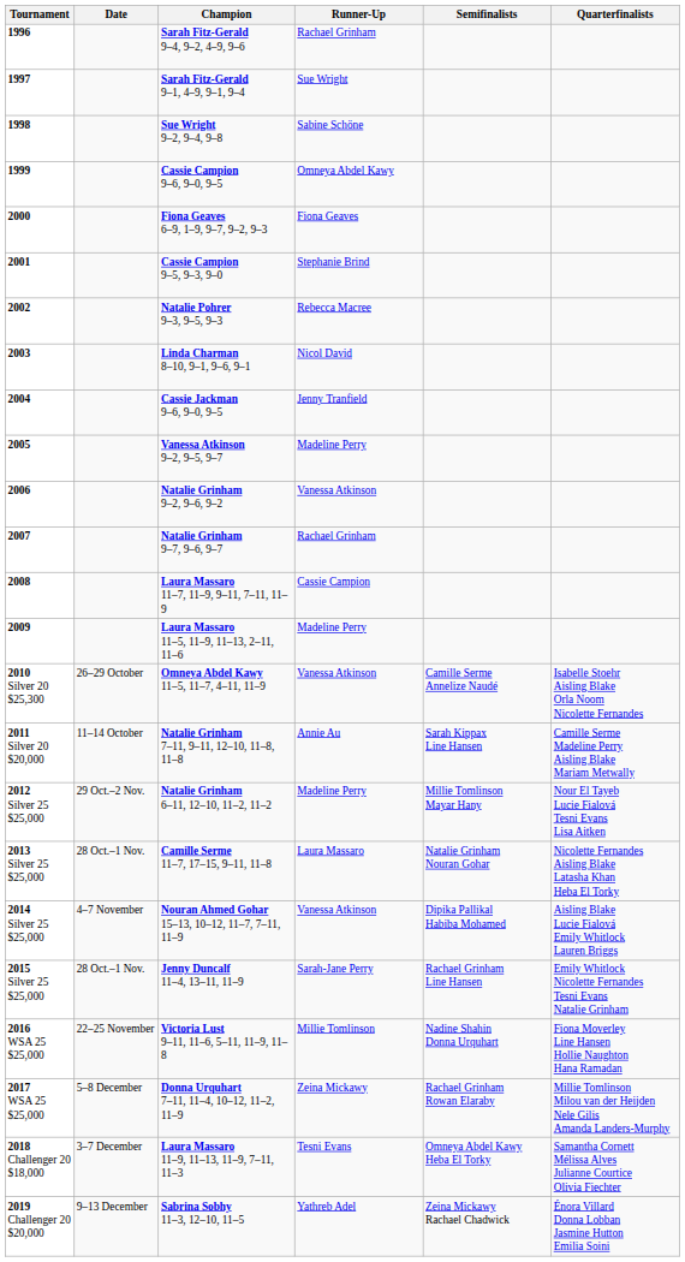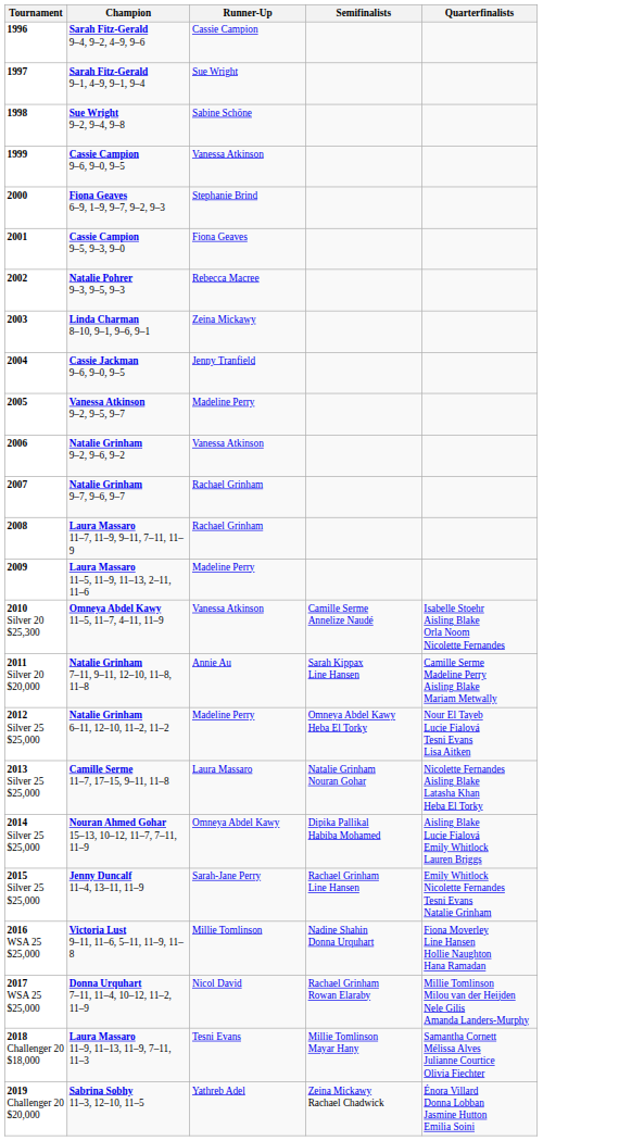- column: Date | 26–29 October | 11–14 October | 29 Oct.–2 Nov. | 28 Oct.–1 Nov. | 4–7 November | 28 Oct.–1 Nov. | 22–25 November | 5–8 December | 3–7 December | 9–13 December
Sarah Fitz-Gerald 9–4, 9–2, 4–9, 9–6 | Runner-Up: Rachael Grinham -> Cassie Campion
Cassie Campion 9–6, 9–0, 9–5 | Runner-Up: Omneya Abdel Kawy -> Vanessa Atkinson
Fiona Geaves 6–9, 1–9, 9–7, 9–2, 9–3 | Runner-Up: Fiona Geaves -> Stephanie Brind
Cassie Campion 9–5, 9–3, 9–0 | Runner-Up: Stephanie Brind -> Fiona Geaves
Linda Charman 8–10, 9–1, 9–6, 9–1 | Runner-Up: Nicol David -> Zeina Mickawy
Laura Massaro 11–7, 11–9, 9–11, 7–11, 11–9 | Runner-Up: Cassie Campion -> Rachael Grinham
Natalie Grinham 6–11, 12–10, 11–2, 11–2 | Semifinalists: Millie Tomlinson Mayar Hany -> Omneya Abdel Kawy Heba El Torky
Nouran Ahmed Gohar 15–13, 10–12, 11–7, 7–11, 11–9 | Runner-Up: Vanessa Atkinson -> Omneya Abdel Kawy
Donna Urquhart 7–11, 11–4, 10–12, 11–2, 11–9 | Runner-Up: Zeina Mickawy -> Nicol David
Laura Massaro 11–9, 11–13, 11–9, 7–11, 11–3 | Semifinalists: Omneya Abdel Kawy Heba El Torky -> Millie Tomlinson Mayar Hany
